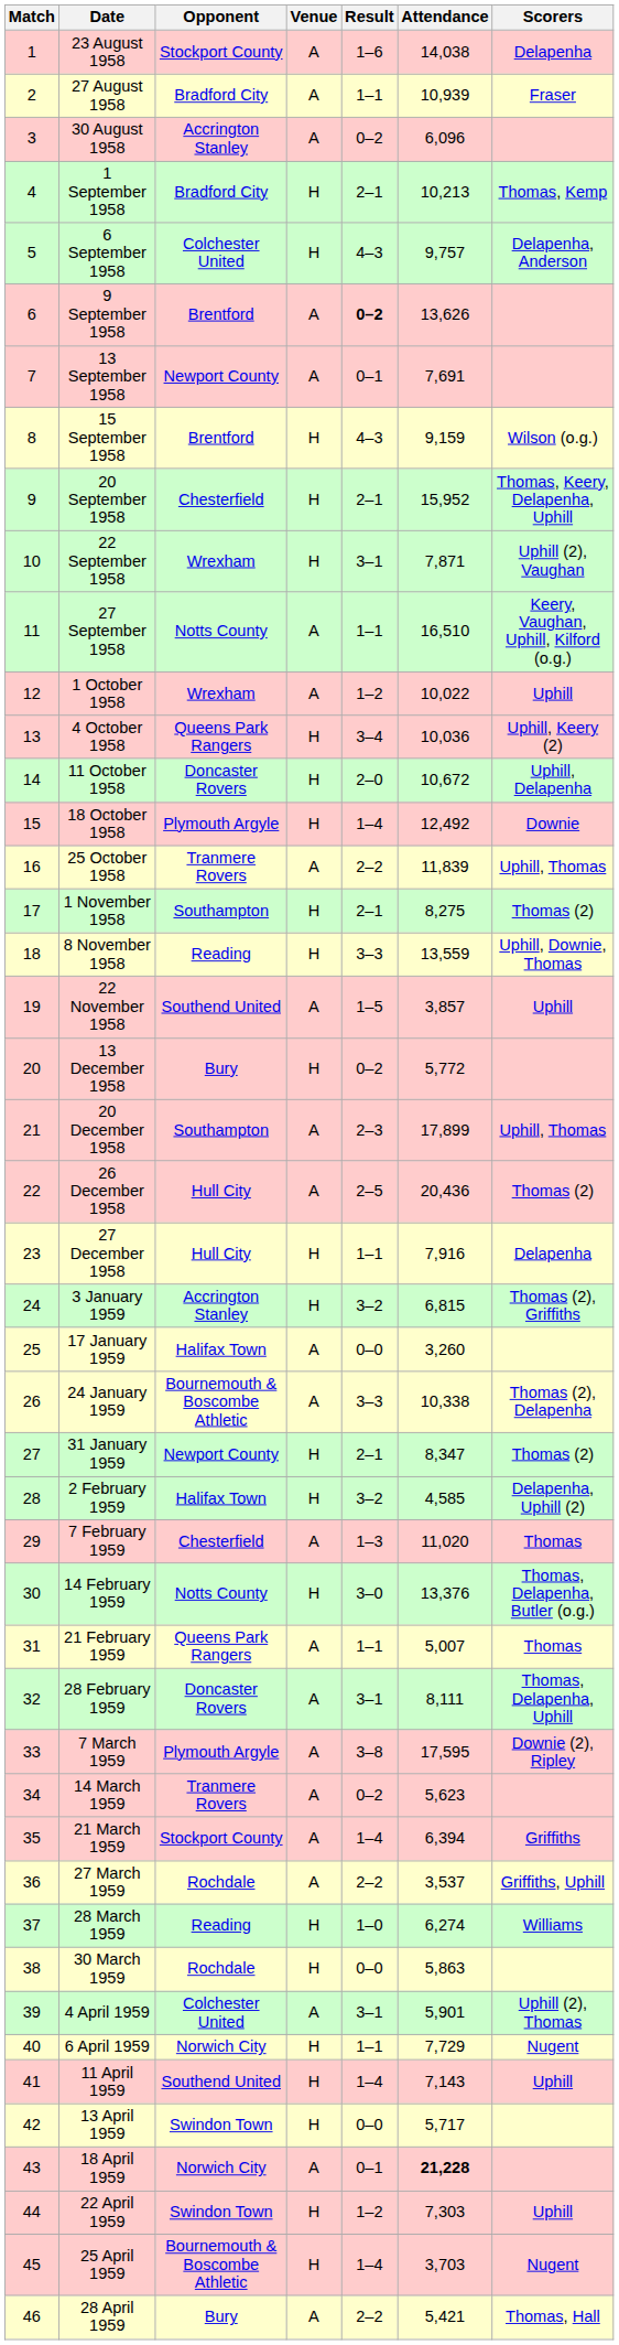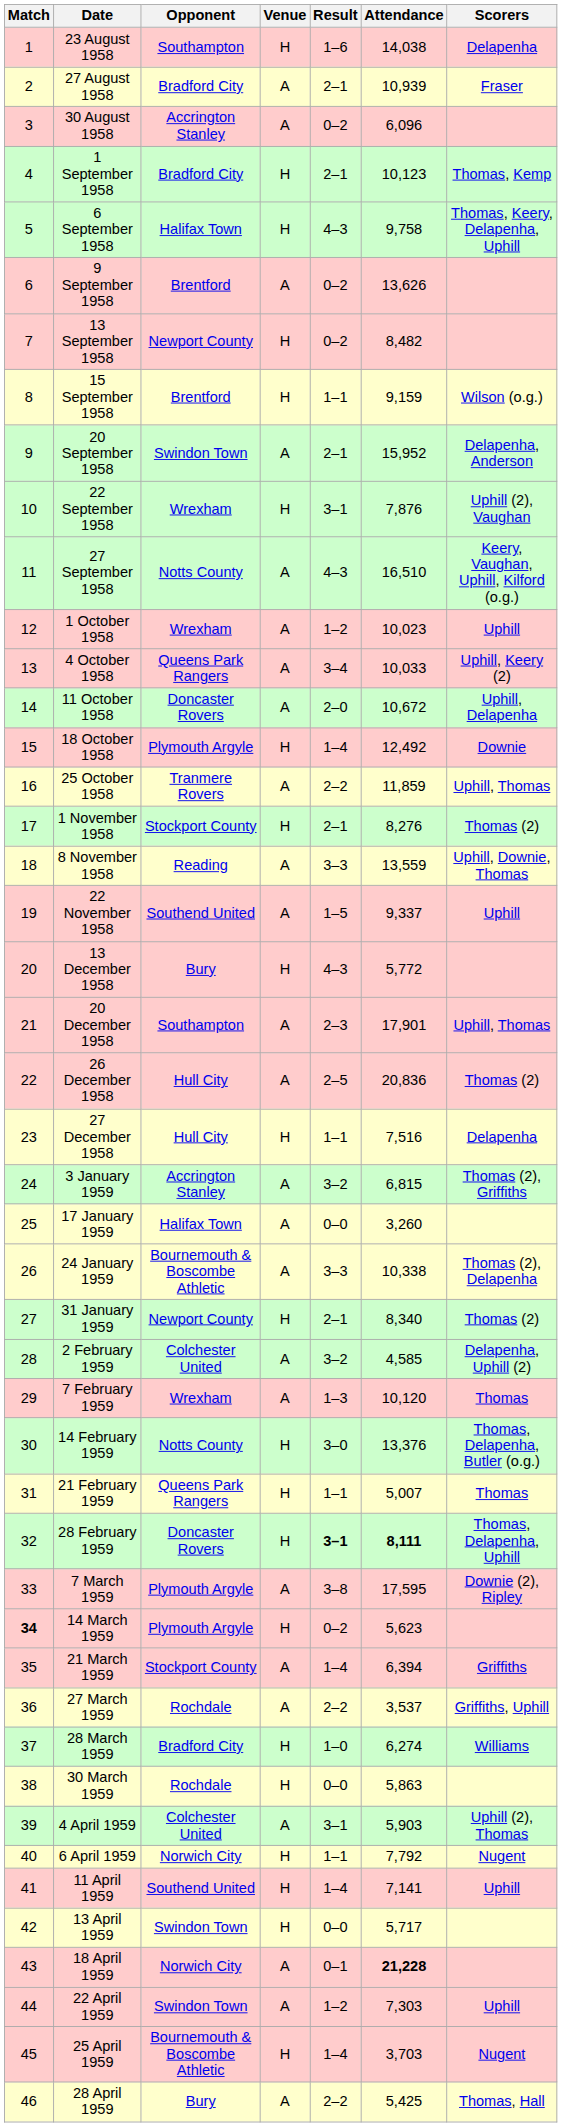23 August 1958 | Opponent: Stockport County -> Southampton
23 August 1958 | Venue: A -> H
27 August 1958 | Result: 1–1 -> 2–1
1 September 1958 | Attendance: 10,213 -> 10,123
6 September 1958 | Opponent: Colchester United -> Halifax Town
6 September 1958 | Attendance: 9,757 -> 9,758
6 September 1958 | Scorers: Delapenha, Anderson -> Thomas, Keery, Delapenha, Uphill
9 September 1958 | Result: bold -> normal
13 September 1958 | Venue: A -> H
13 September 1958 | Result: 0–1 -> 0–2
13 September 1958 | Attendance: 7,691 -> 8,482
15 September 1958 | Result: 4–3 -> 1–1
20 September 1958 | Opponent: Chesterfield -> Swindon Town
20 September 1958 | Venue: H -> A
20 September 1958 | Scorers: Thomas, Keery, Delapenha, Uphill -> Delapenha, Anderson
22 September 1958 | Attendance: 7,871 -> 7,876
27 September 1958 | Result: 1–1 -> 4–3
1 October 1958 | Attendance: 10,022 -> 10,023
4 October 1958 | Venue: H -> A
4 October 1958 | Attendance: 10,036 -> 10,033
11 October 1958 | Venue: H -> A
25 October 1958 | Attendance: 11,839 -> 11,859
1 November 1958 | Opponent: Southampton -> Stockport County
1 November 1958 | Attendance: 8,275 -> 8,276
8 November 1958 | Venue: H -> A
22 November 1958 | Attendance: 3,857 -> 9,337
13 December 1958 | Result: 0–2 -> 4–3
20 December 1958 | Attendance: 17,899 -> 17,901
26 December 1958 | Attendance: 20,436 -> 20,836
27 December 1958 | Attendance: 7,916 -> 7,516
3 January 1959 | Venue: H -> A
31 January 1959 | Attendance: 8,347 -> 8,340
2 February 1959 | Opponent: Halifax Town -> Colchester United
2 February 1959 | Venue: H -> A
7 February 1959 | Opponent: Chesterfield -> Wrexham
7 February 1959 | Attendance: 11,020 -> 10,120
21 February 1959 | Venue: A -> H
28 February 1959 | Venue: A -> H
28 February 1959 | Result: normal -> bold
28 February 1959 | Attendance: normal -> bold
14 March 1959 | Match: normal -> bold
14 March 1959 | Opponent: Tranmere Rovers -> Plymouth Argyle
14 March 1959 | Venue: A -> H
28 March 1959 | Opponent: Reading -> Bradford City
4 April 1959 | Attendance: 5,901 -> 5,903
6 April 1959 | Attendance: 7,729 -> 7,792
11 April 1959 | Attendance: 7,143 -> 7,141
22 April 1959 | Venue: H -> A
28 April 1959 | Attendance: 5,421 -> 5,425
